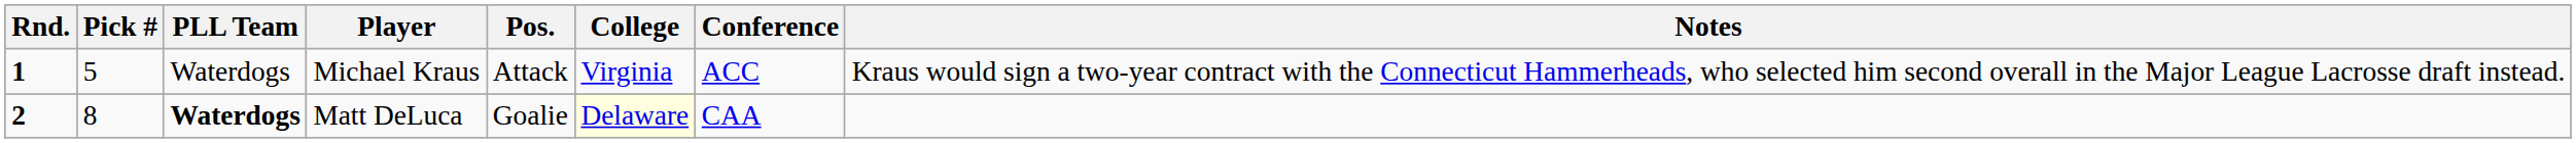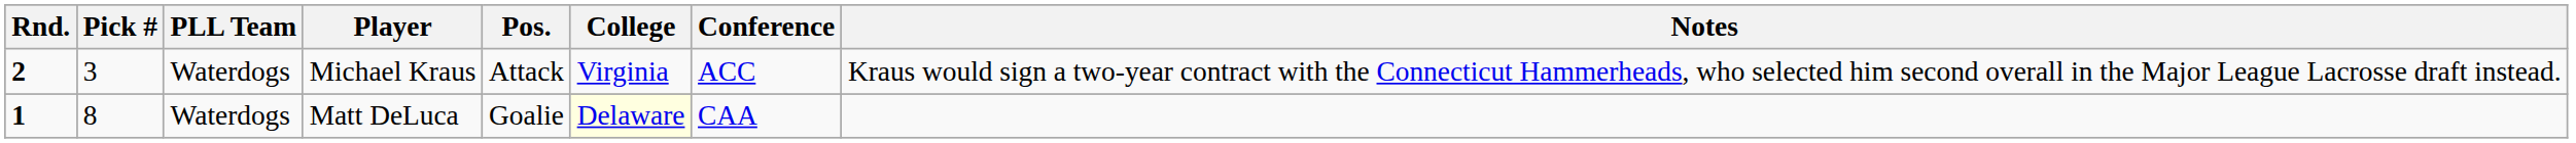Michael Kraus | Rnd.: 1 -> 2
Michael Kraus | Pick #: 5 -> 3
Matt DeLuca | Rnd.: 2 -> 1
Matt DeLuca | PLL Team: bold -> normal
